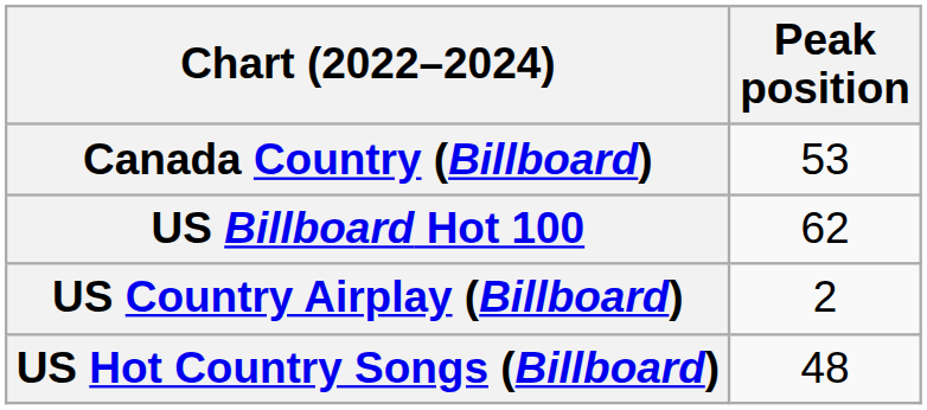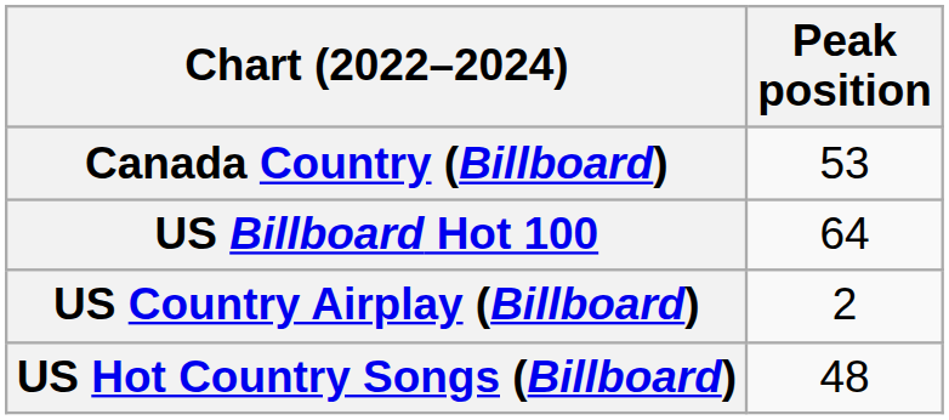US Billboard Hot 100 | Peak position: 62 -> 64
